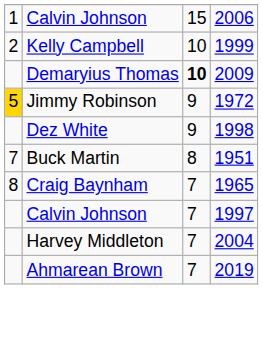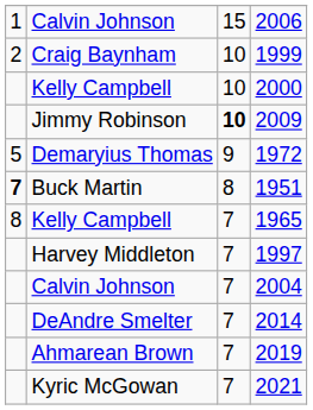1999 | column 2: Kelly Campbell -> Craig Baynham
+ row: Kelly Campbell | 10 | 2000
2009 | column 2: Demaryius Thomas -> Jimmy Robinson
1972 | column 1: gold background -> no background
1972 | column 2: Jimmy Robinson -> Demaryius Thomas
- row: Dez White | 9 | 1998
1951 | column 1: normal -> bold
1965 | column 2: Craig Baynham -> Kelly Campbell
1997 | column 2: Calvin Johnson -> Harvey Middleton
2004 | column 2: Harvey Middleton -> Calvin Johnson
+ row: DeAndre Smelter | 7 | 2014
+ row: Kyric McGowan | 7 | 2021
